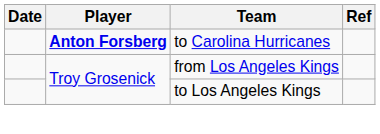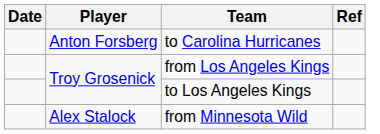to Carolina Hurricanes | Player: bold -> normal
+ row: Alex Stalock | from Minnesota Wild
